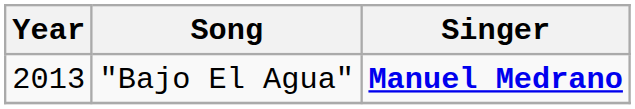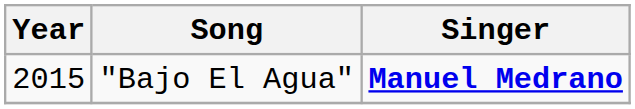"Bajo El Agua" | Year: 2013 -> 2015
